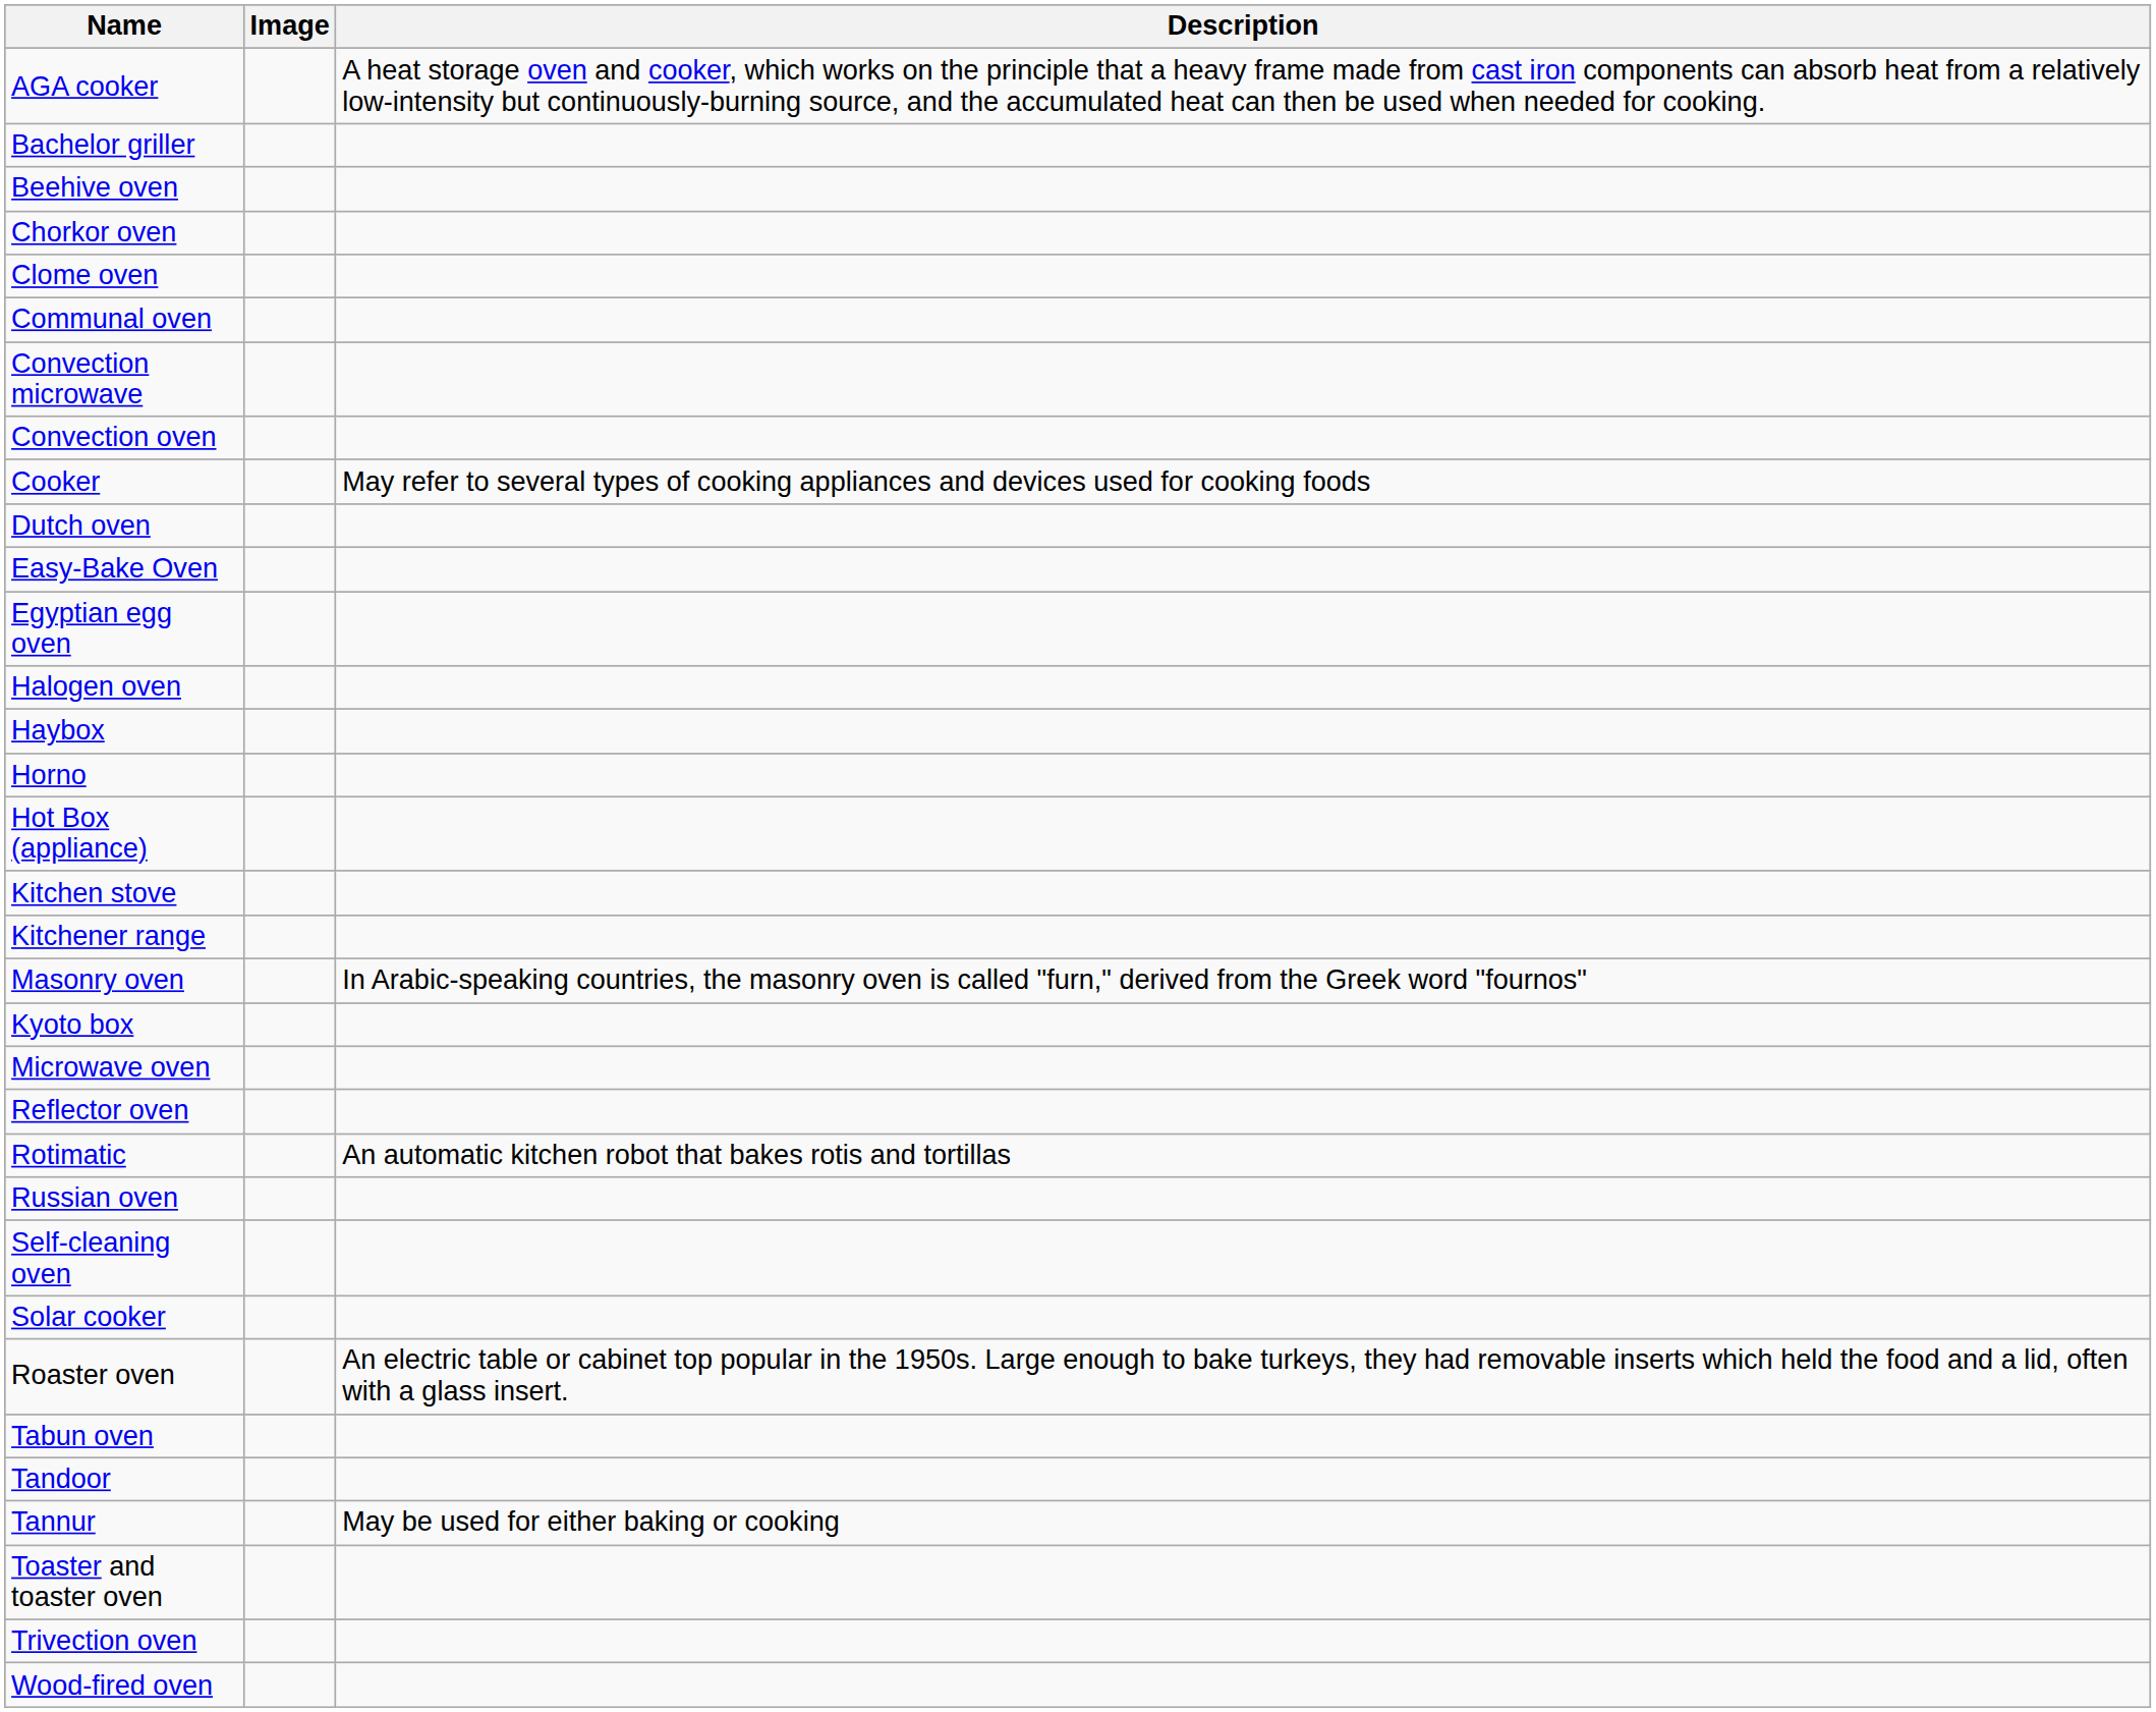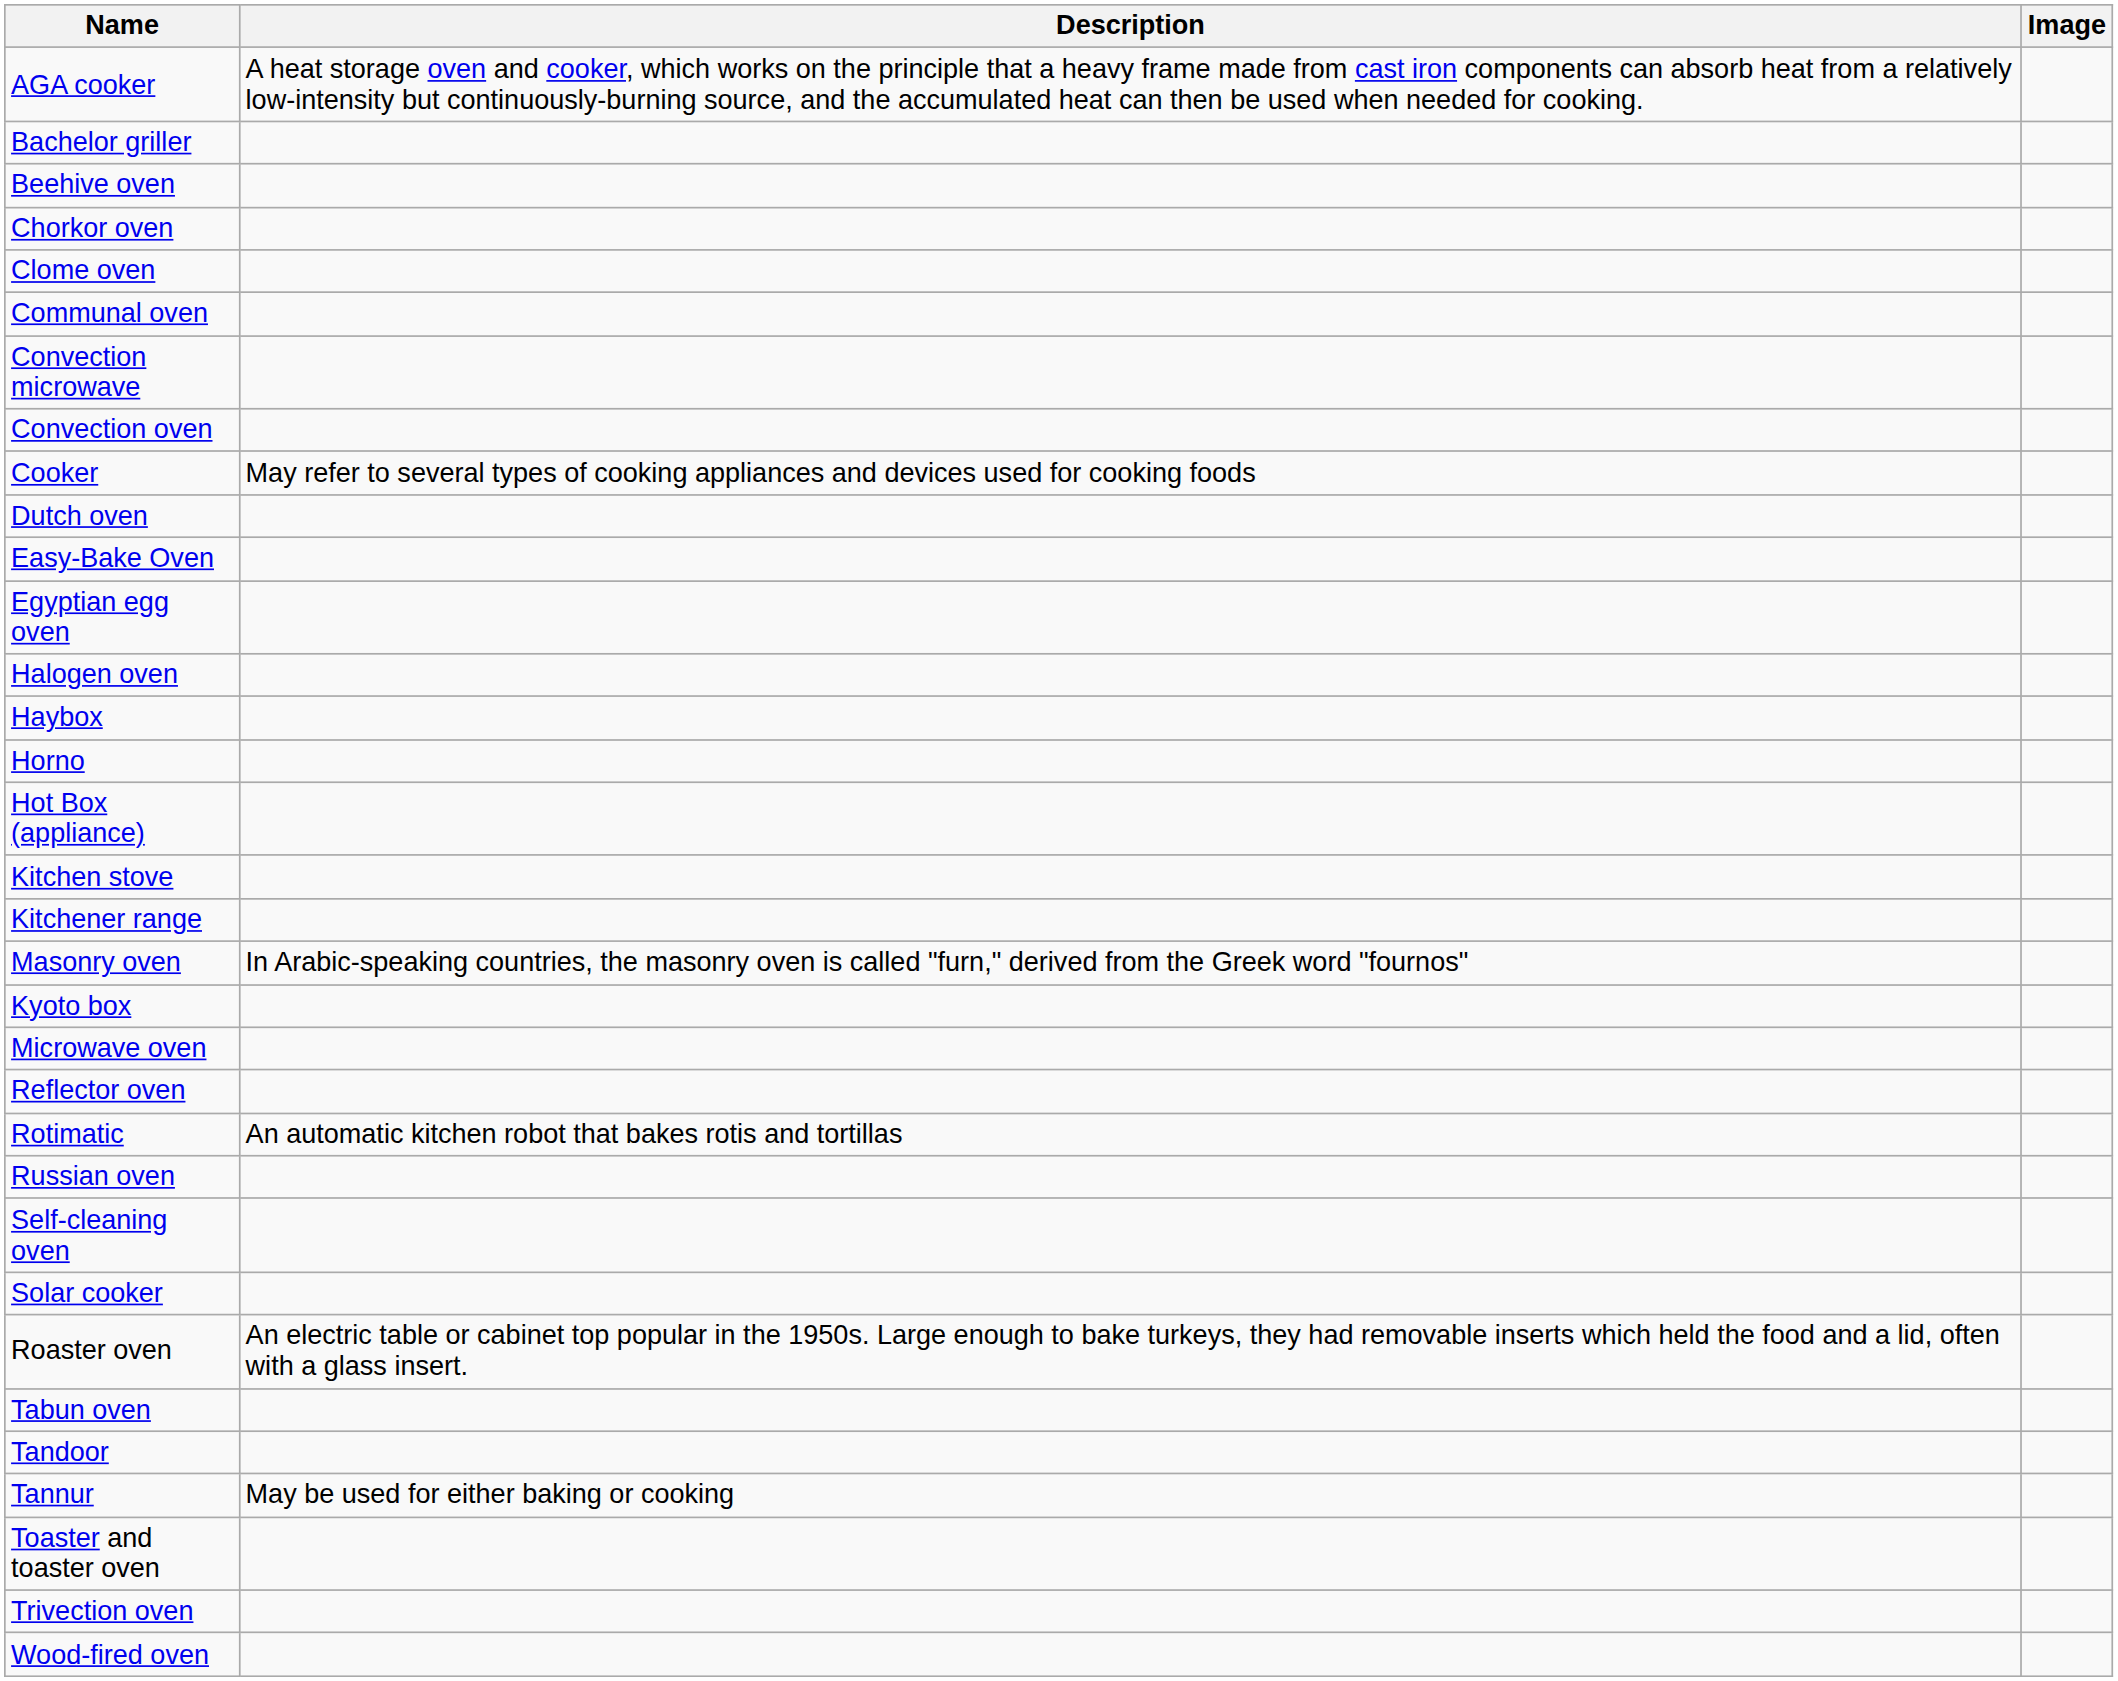columns swapped: Image <-> Description
